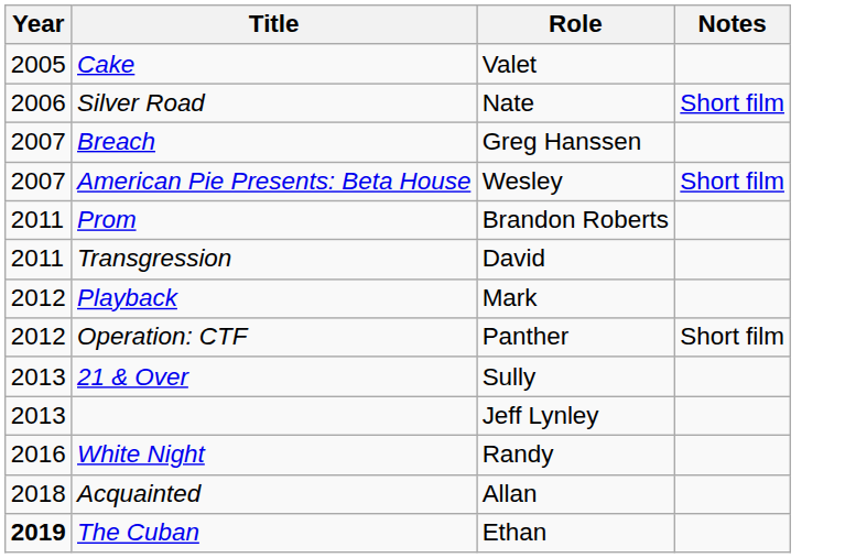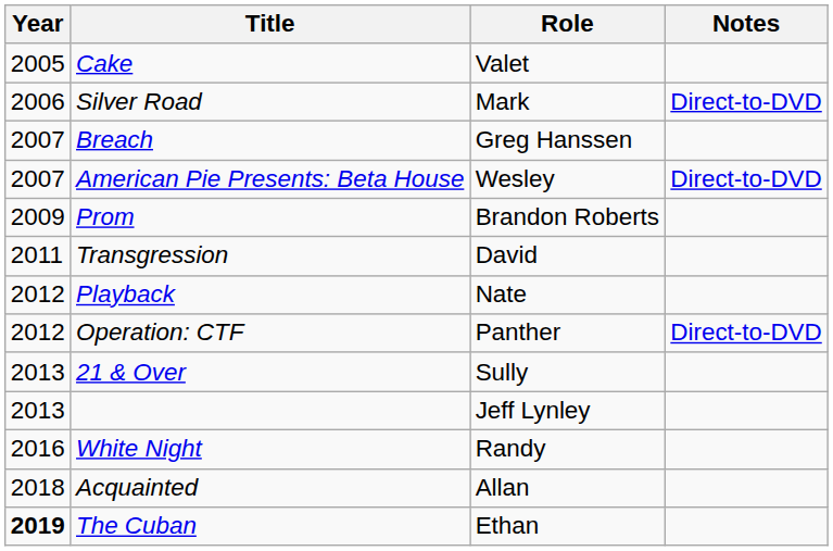Silver Road | Role: Nate -> Mark
Silver Road | Notes: Short film -> Direct-to-DVD
American Pie Presents: Beta House | Notes: Short film -> Direct-to-DVD
Prom | Year: 2011 -> 2009
Playback | Role: Mark -> Nate
Operation: CTF | Notes: Short film -> Direct-to-DVD
